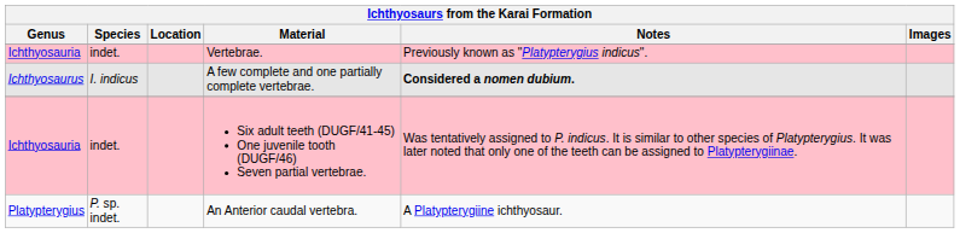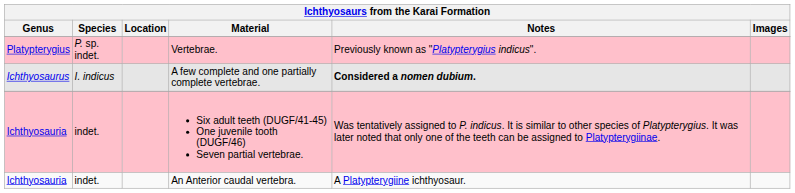Vertebrae. | Genus: Ichthyosauria -> Platypterygius
Vertebrae. | Species: indet. -> P. sp. indet.
An Anterior caudal vertebra. | Genus: Platypterygius -> Ichthyosauria
An Anterior caudal vertebra. | Species: P. sp. indet. -> indet.
